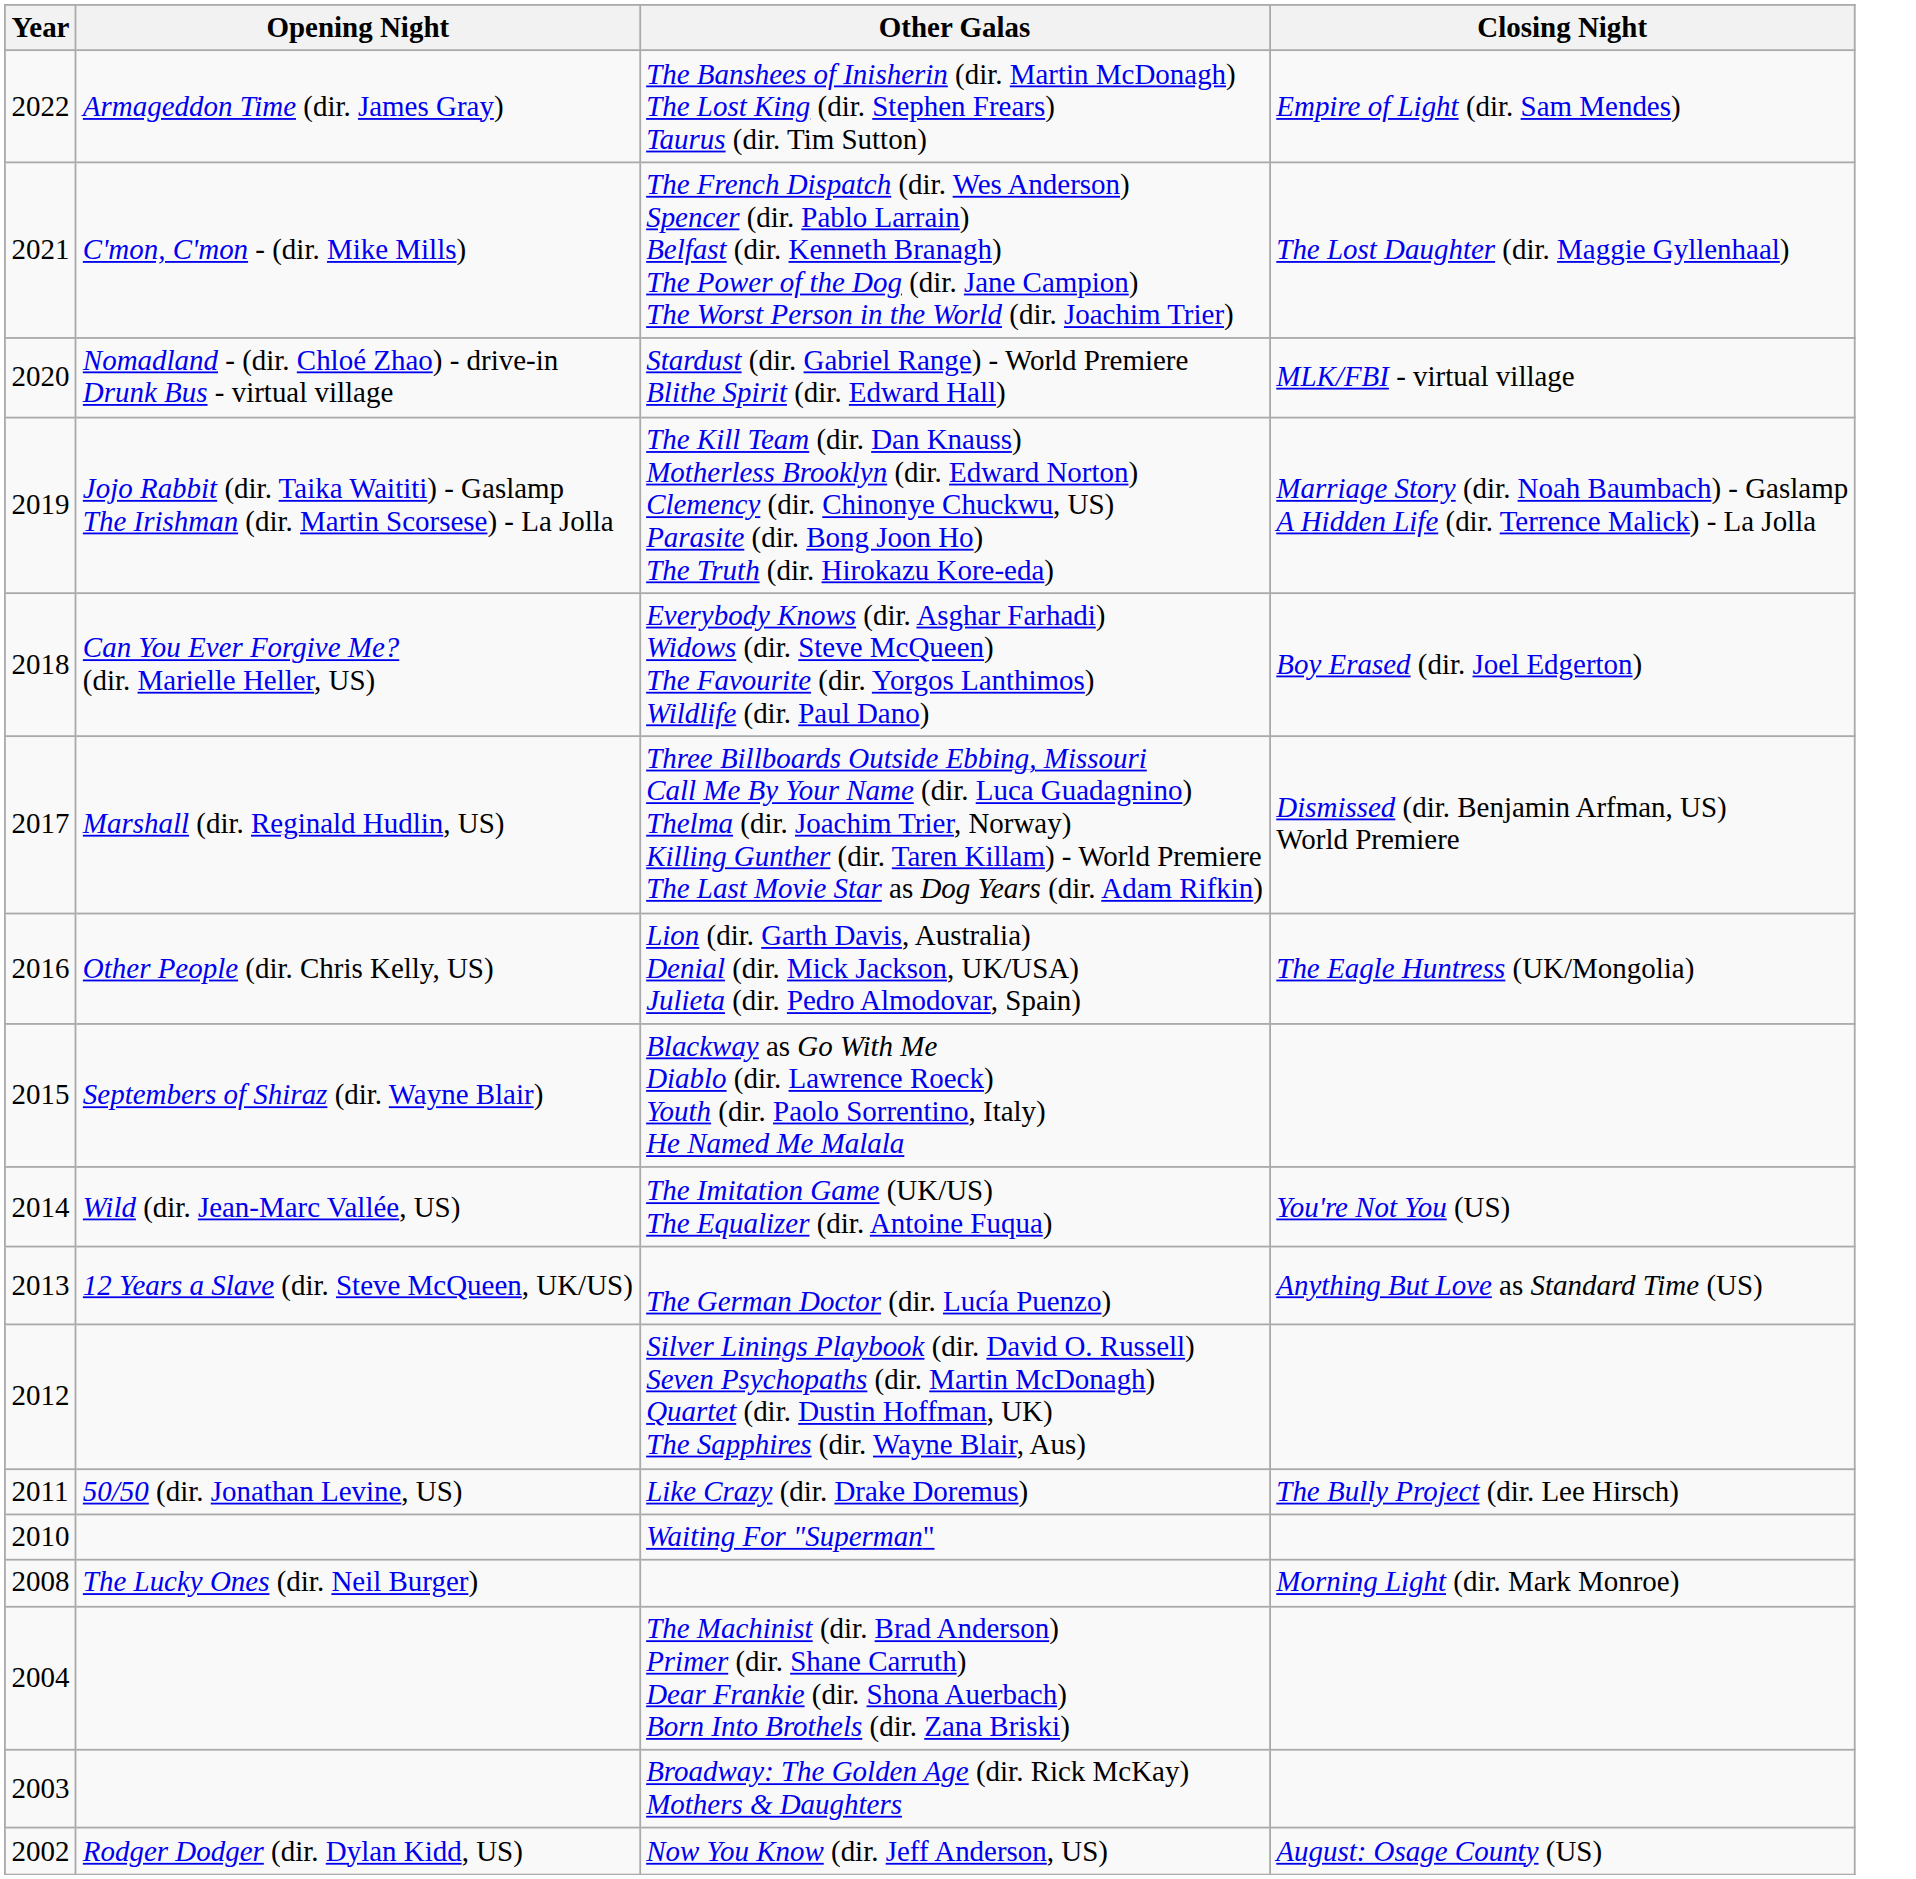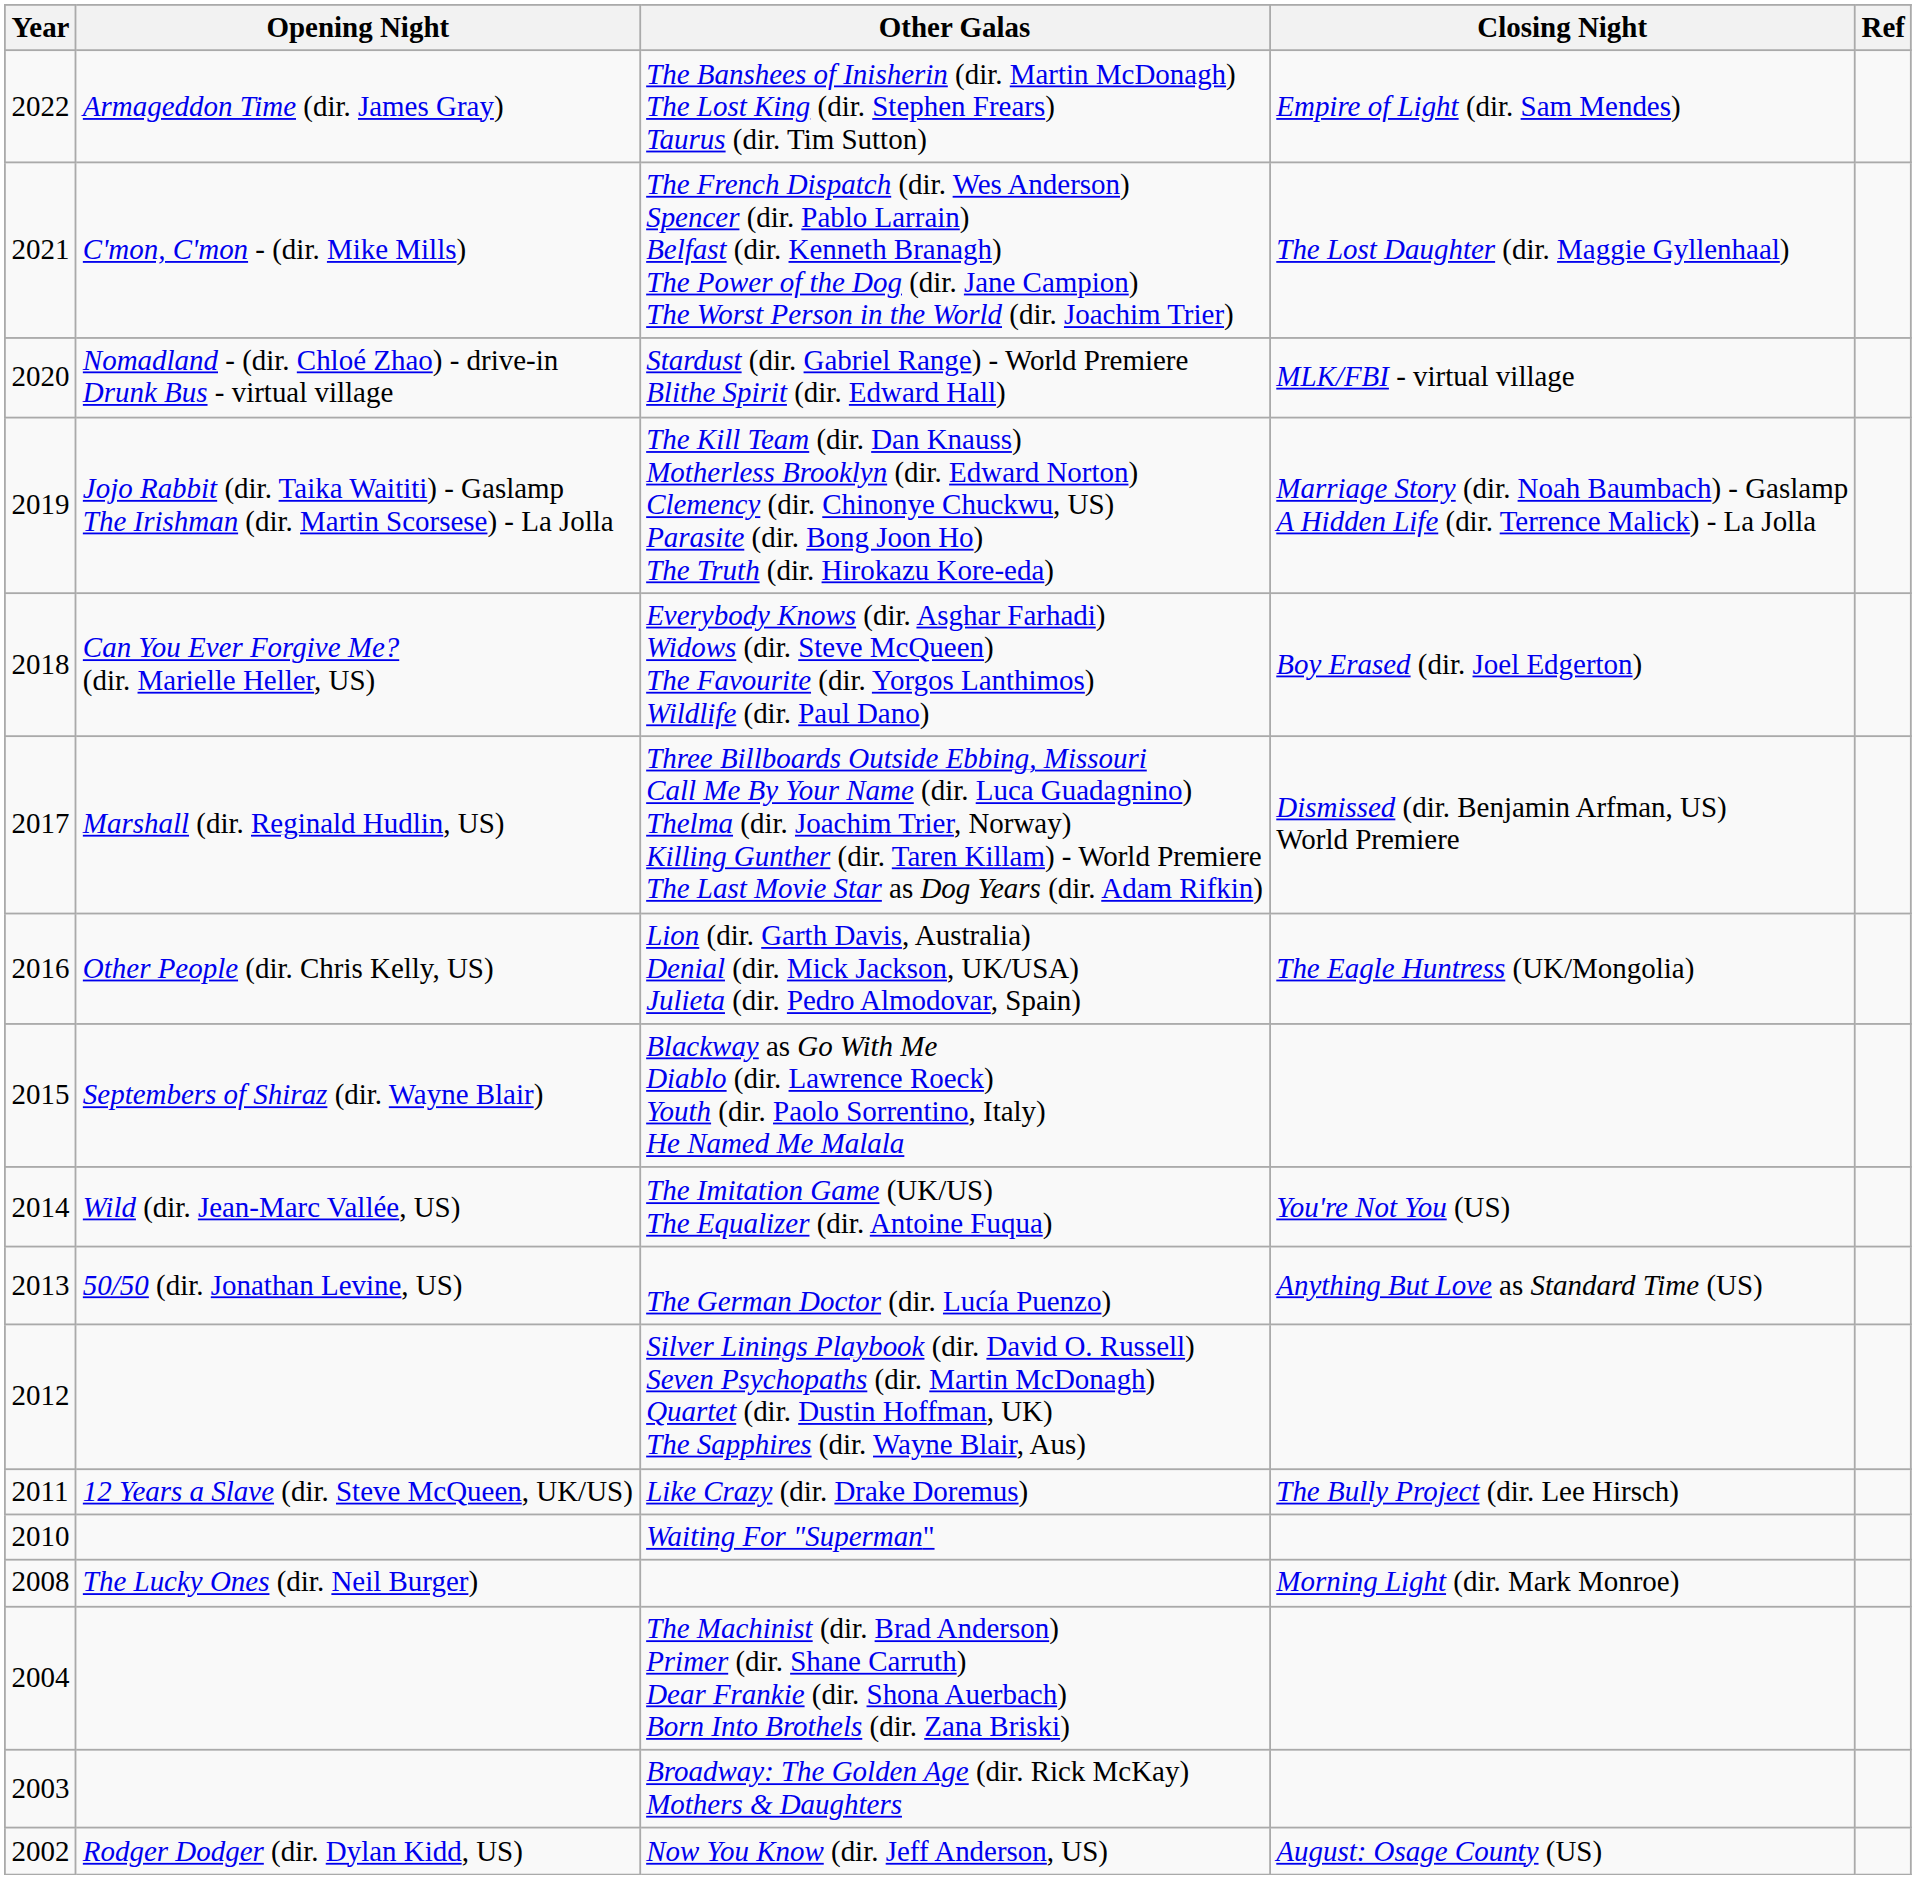+ column: Ref
The German Doctor (dir. Lucía Puenzo) | Opening Night: 12 Years a Slave (dir. Steve McQueen, UK/US) -> 50/50 (dir. Jonathan Levine, US)
Like Crazy (dir. Drake Doremus) | Opening Night: 50/50 (dir. Jonathan Levine, US) -> 12 Years a Slave (dir. Steve McQueen, UK/US)
